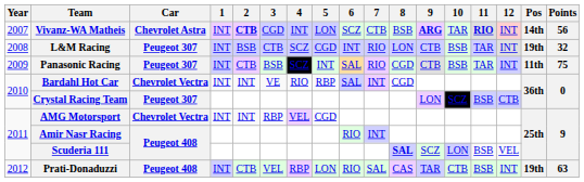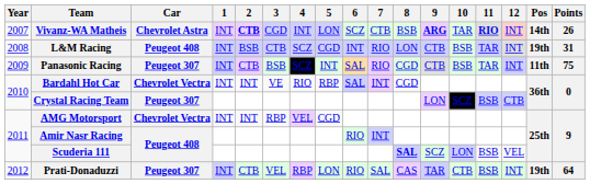Vivanz-WA Matheis | Points: 56 -> 26
L&M Racing | Car: Peugeot 307 -> Peugeot 408
L&M Racing | Points: 32 -> 31
Prati-Donaduzzi | Car: Peugeot 408 -> Peugeot 307
Prati-Donaduzzi | Points: 63 -> 64
